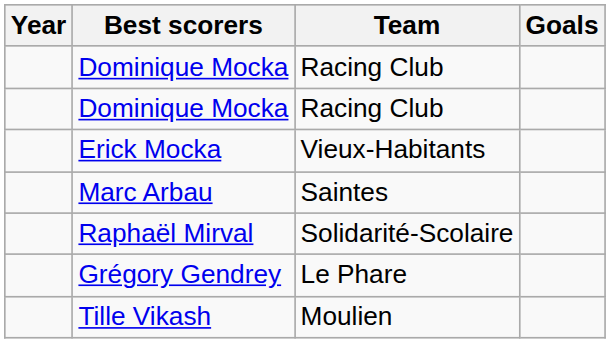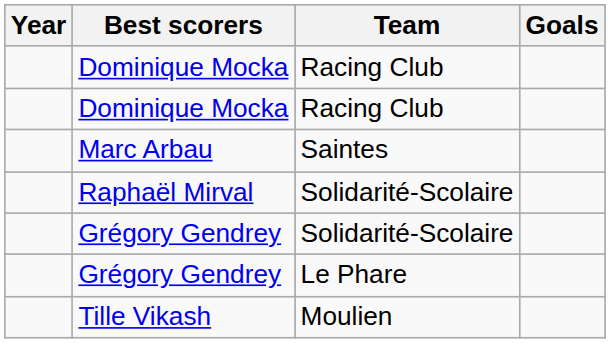- row: Erick Mocka | Vieux-Habitants
+ row: Grégory Gendrey | Solidarité-Scolaire
